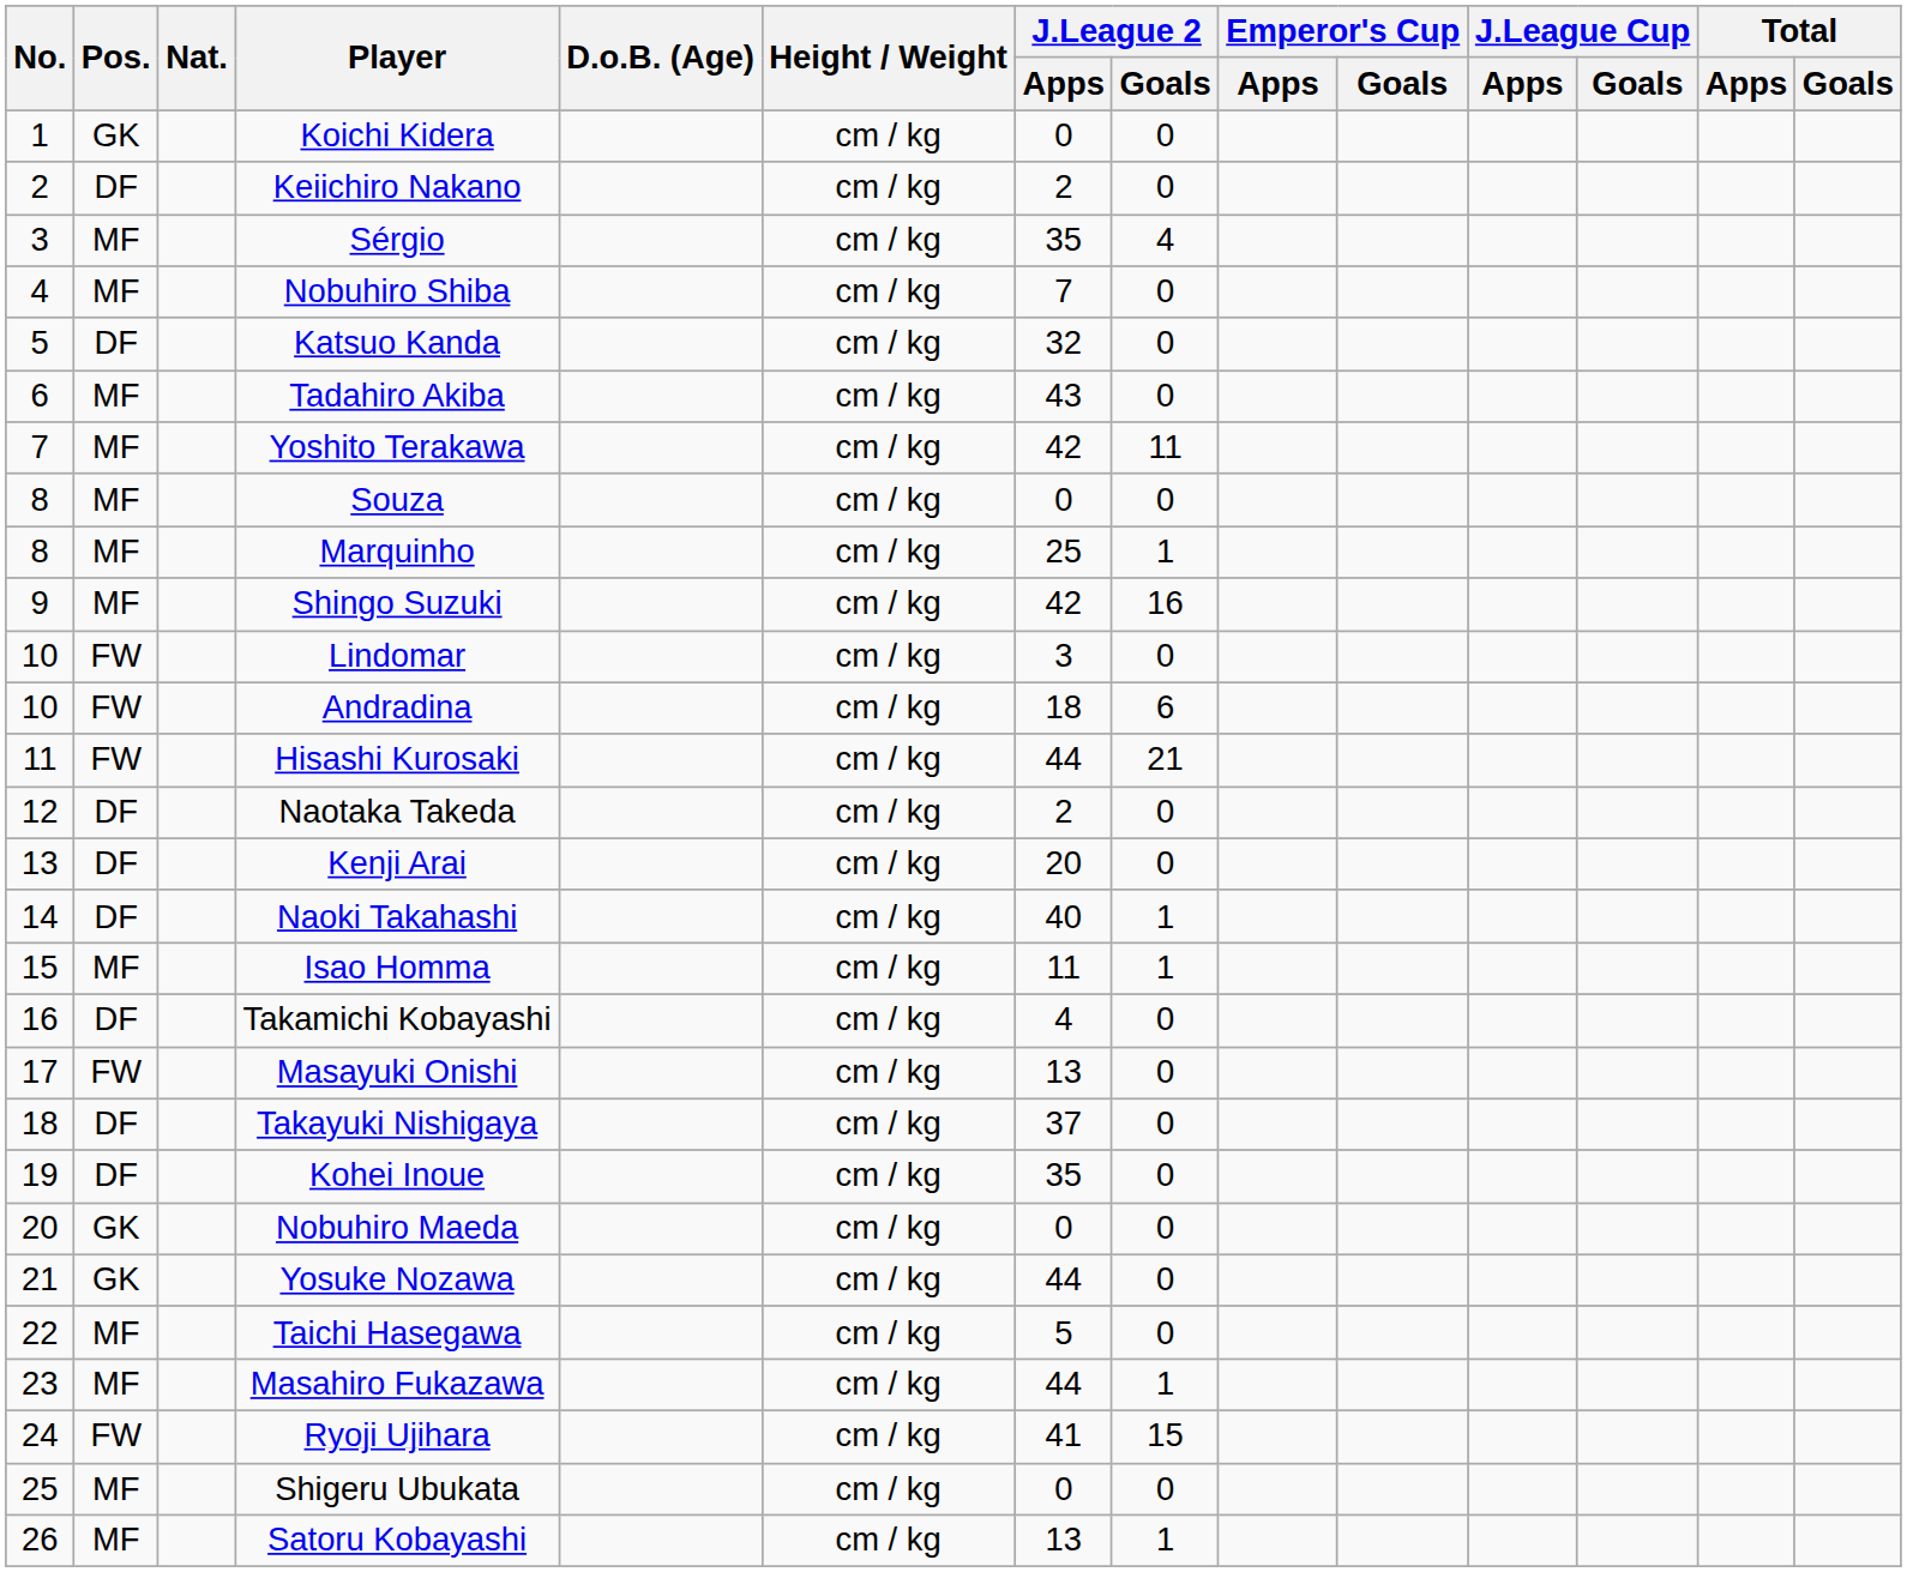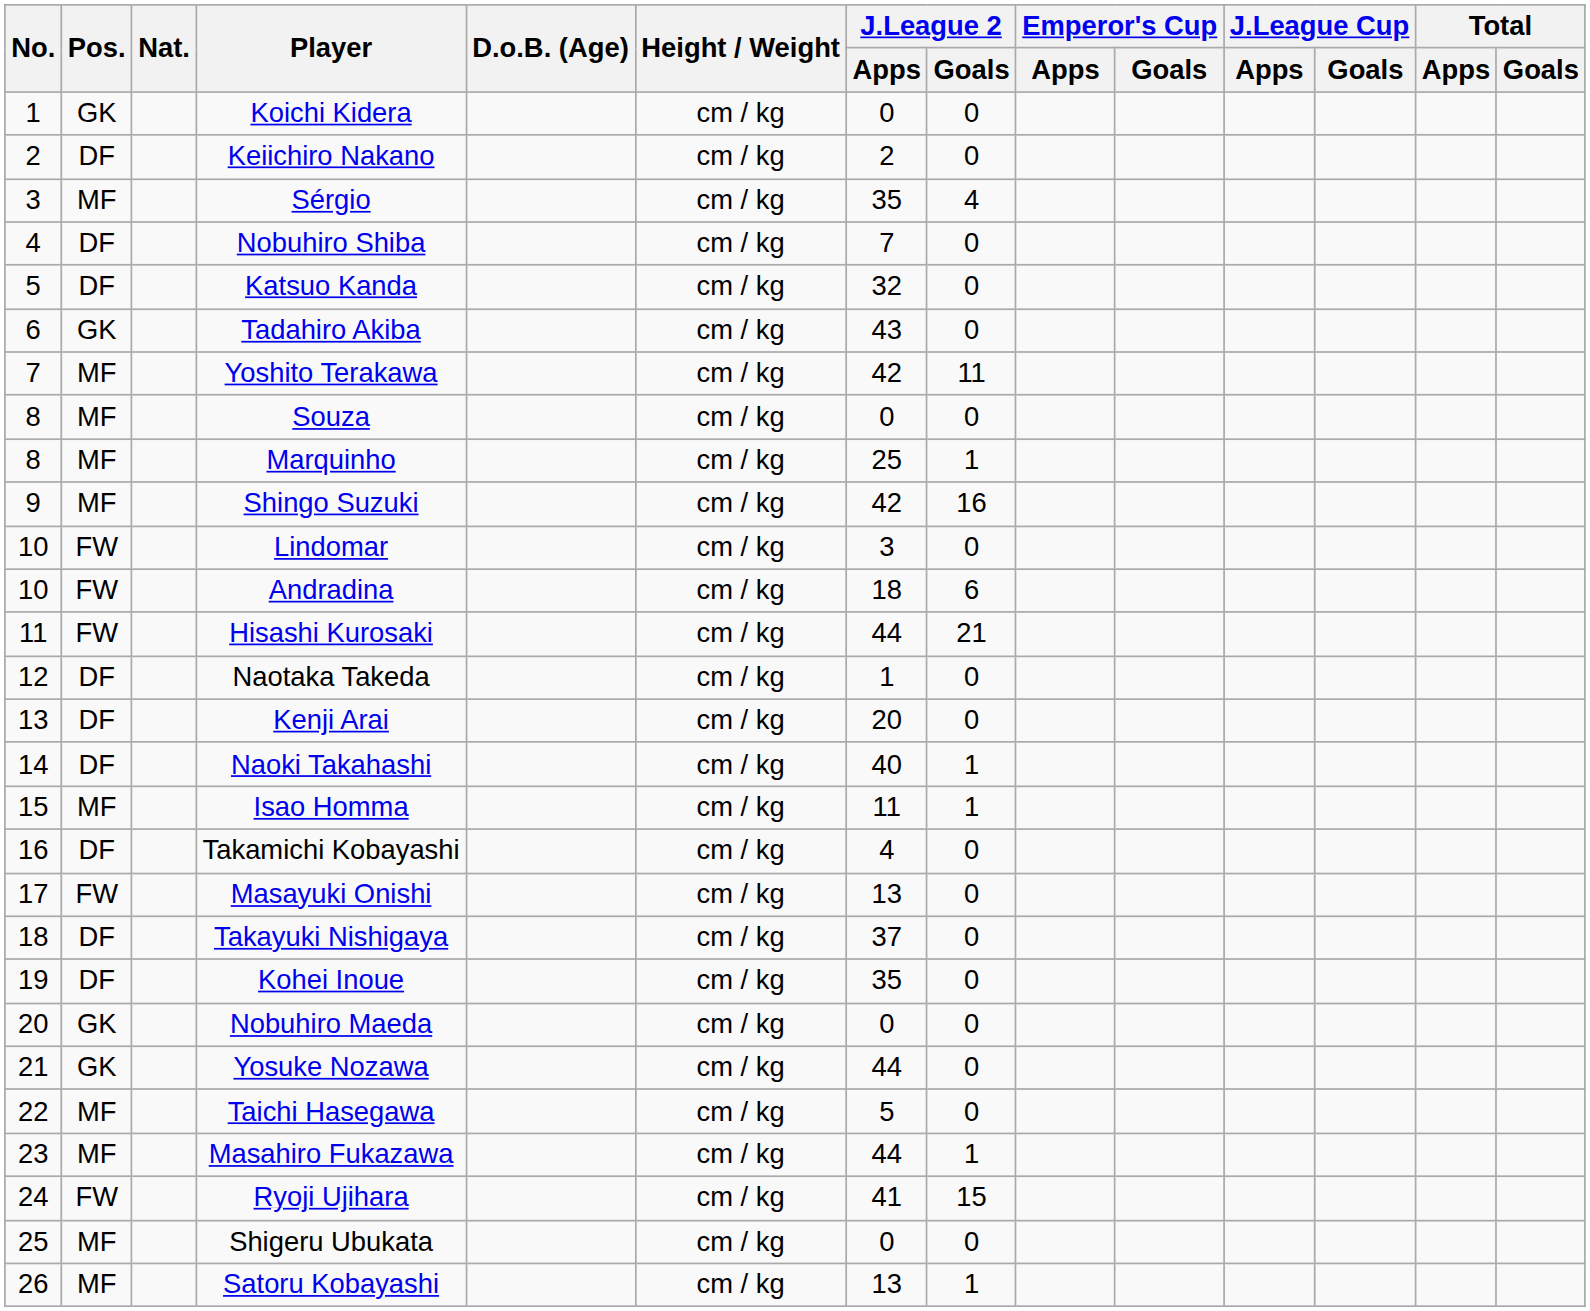Nobuhiro Shiba | Pos.: MF -> DF
Tadahiro Akiba | Pos.: MF -> GK
Naotaka Takeda | J.League 2 / Apps: 2 -> 1
